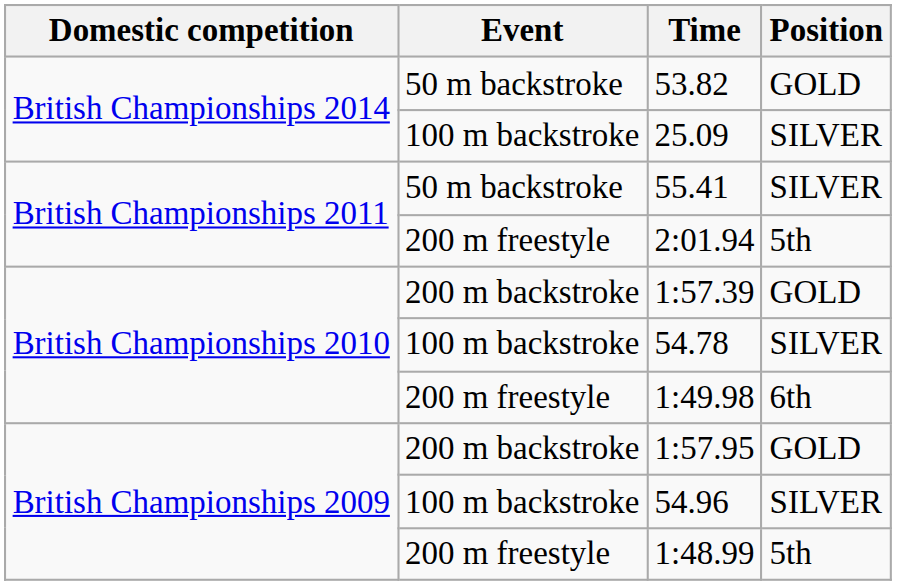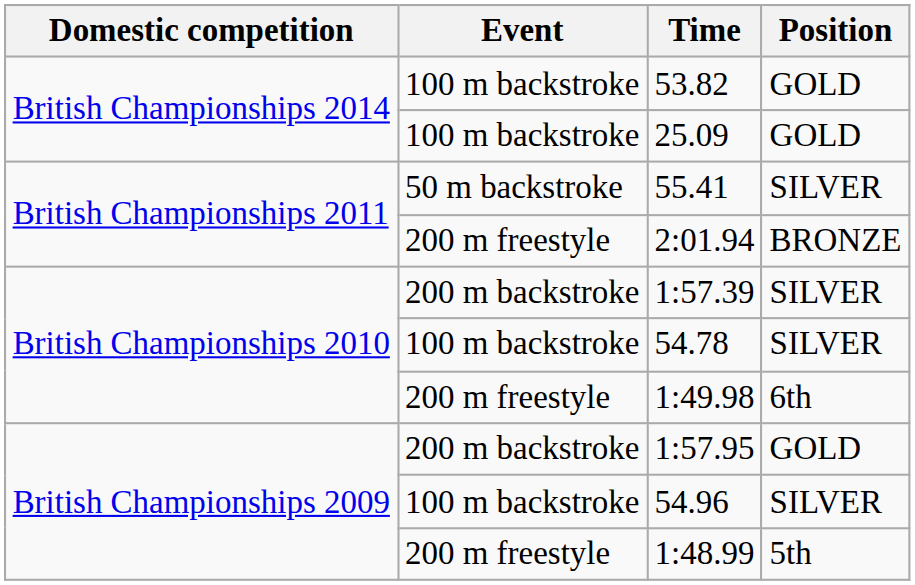53.82 | Event: 50 m backstroke -> 100 m backstroke
25.09 | Position: SILVER -> GOLD
2:01.94 | Position: 5th -> BRONZE
1:57.39 | Position: GOLD -> SILVER
